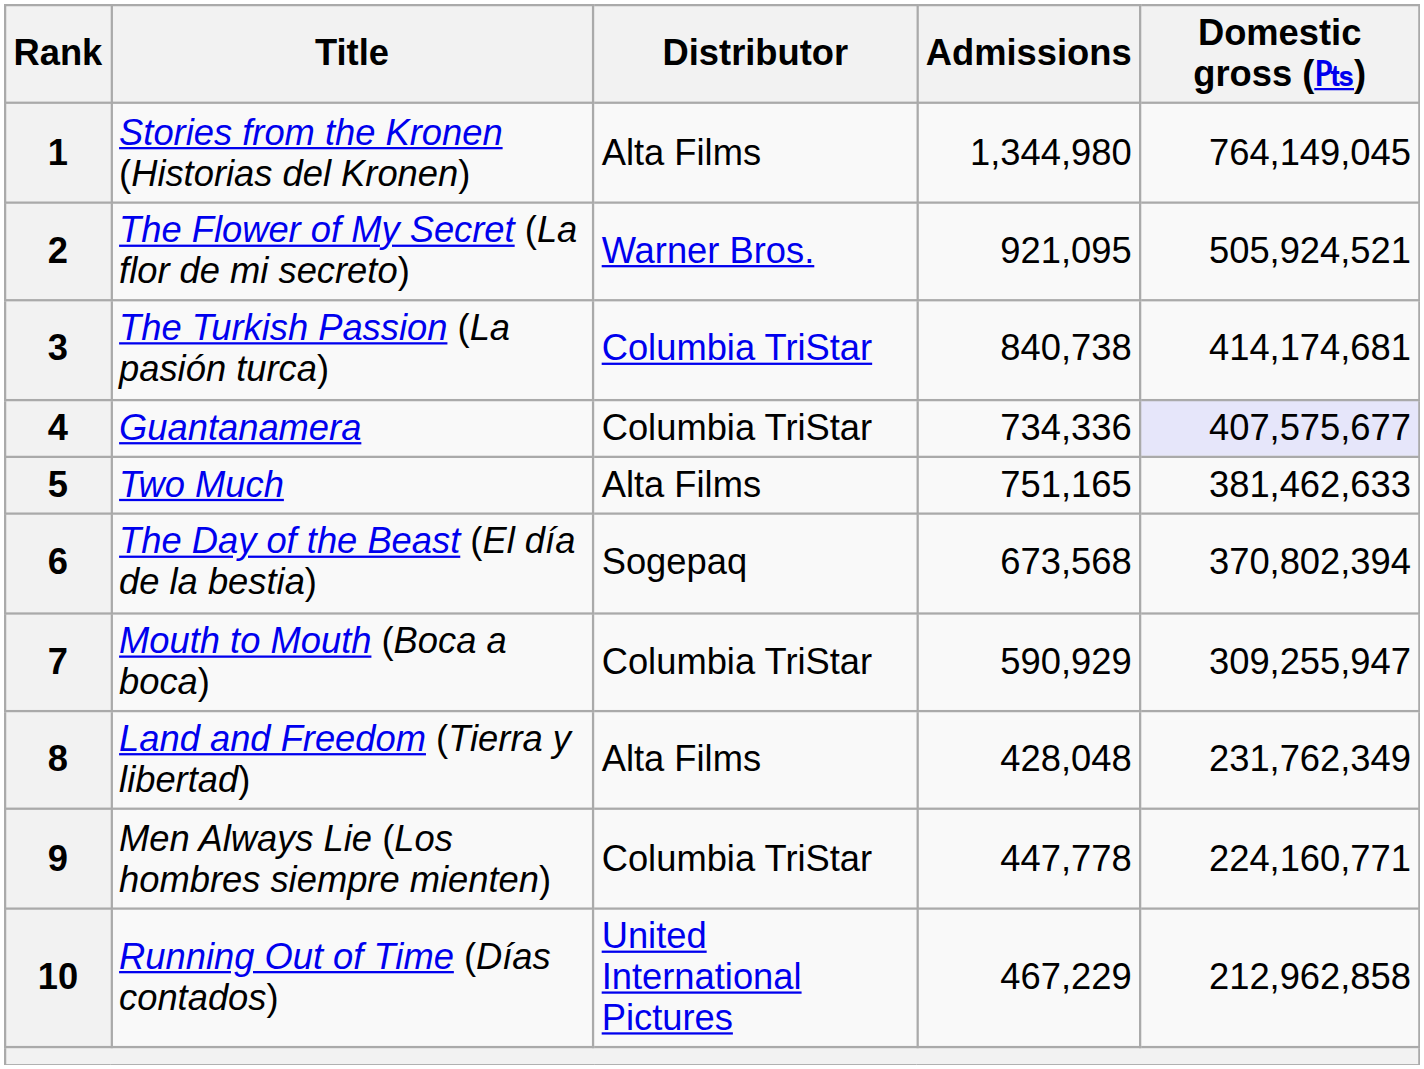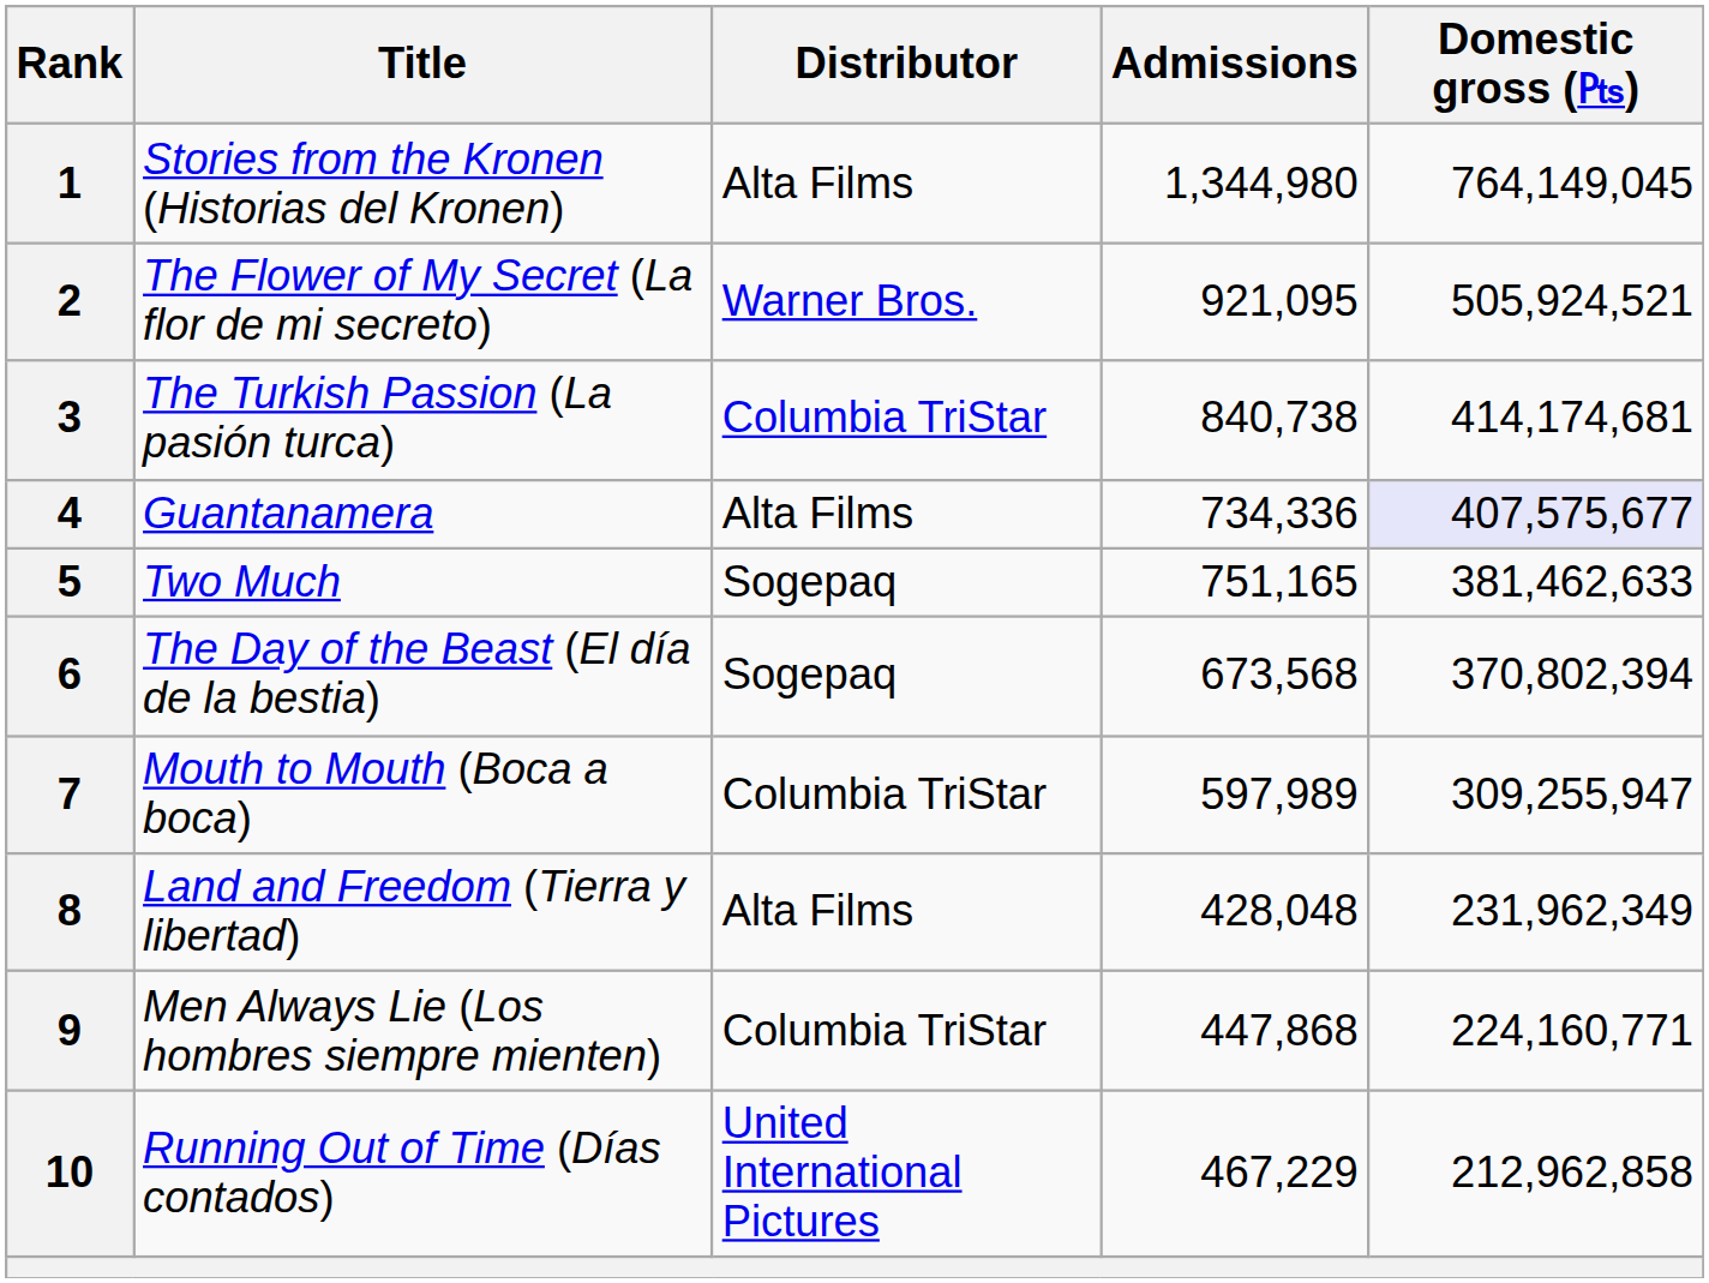4 | Distributor: Columbia TriStar -> Alta Films
5 | Distributor: Alta Films -> Sogepaq
7 | Admissions: 590,929 -> 597,989
8 | Domestic gross (₧): 231,762,349 -> 231,962,349
9 | Admissions: 447,778 -> 447,868
